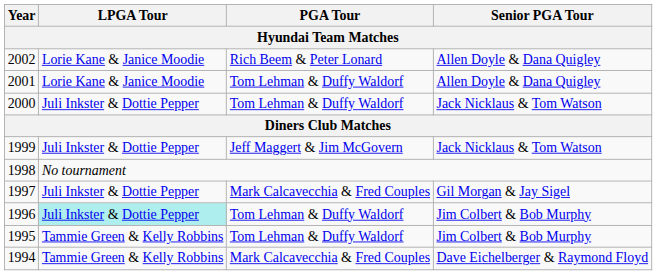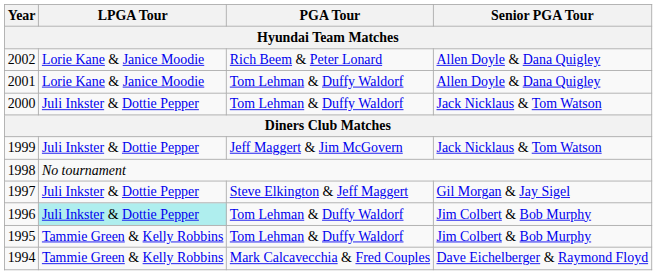1997 | PGA Tour: Mark Calcavecchia & Fred Couples -> Steve Elkington & Jeff Maggert
